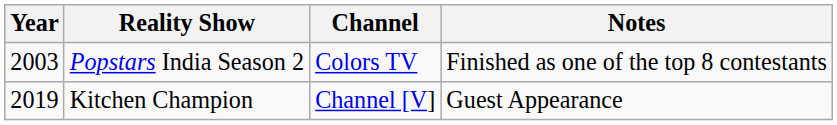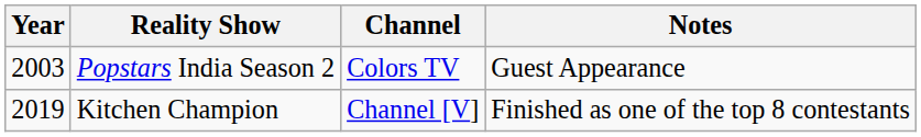Popstars India Season 2 | Notes: Finished as one of the top 8 contestants -> Guest Appearance
Kitchen Champion | Notes: Guest Appearance -> Finished as one of the top 8 contestants
